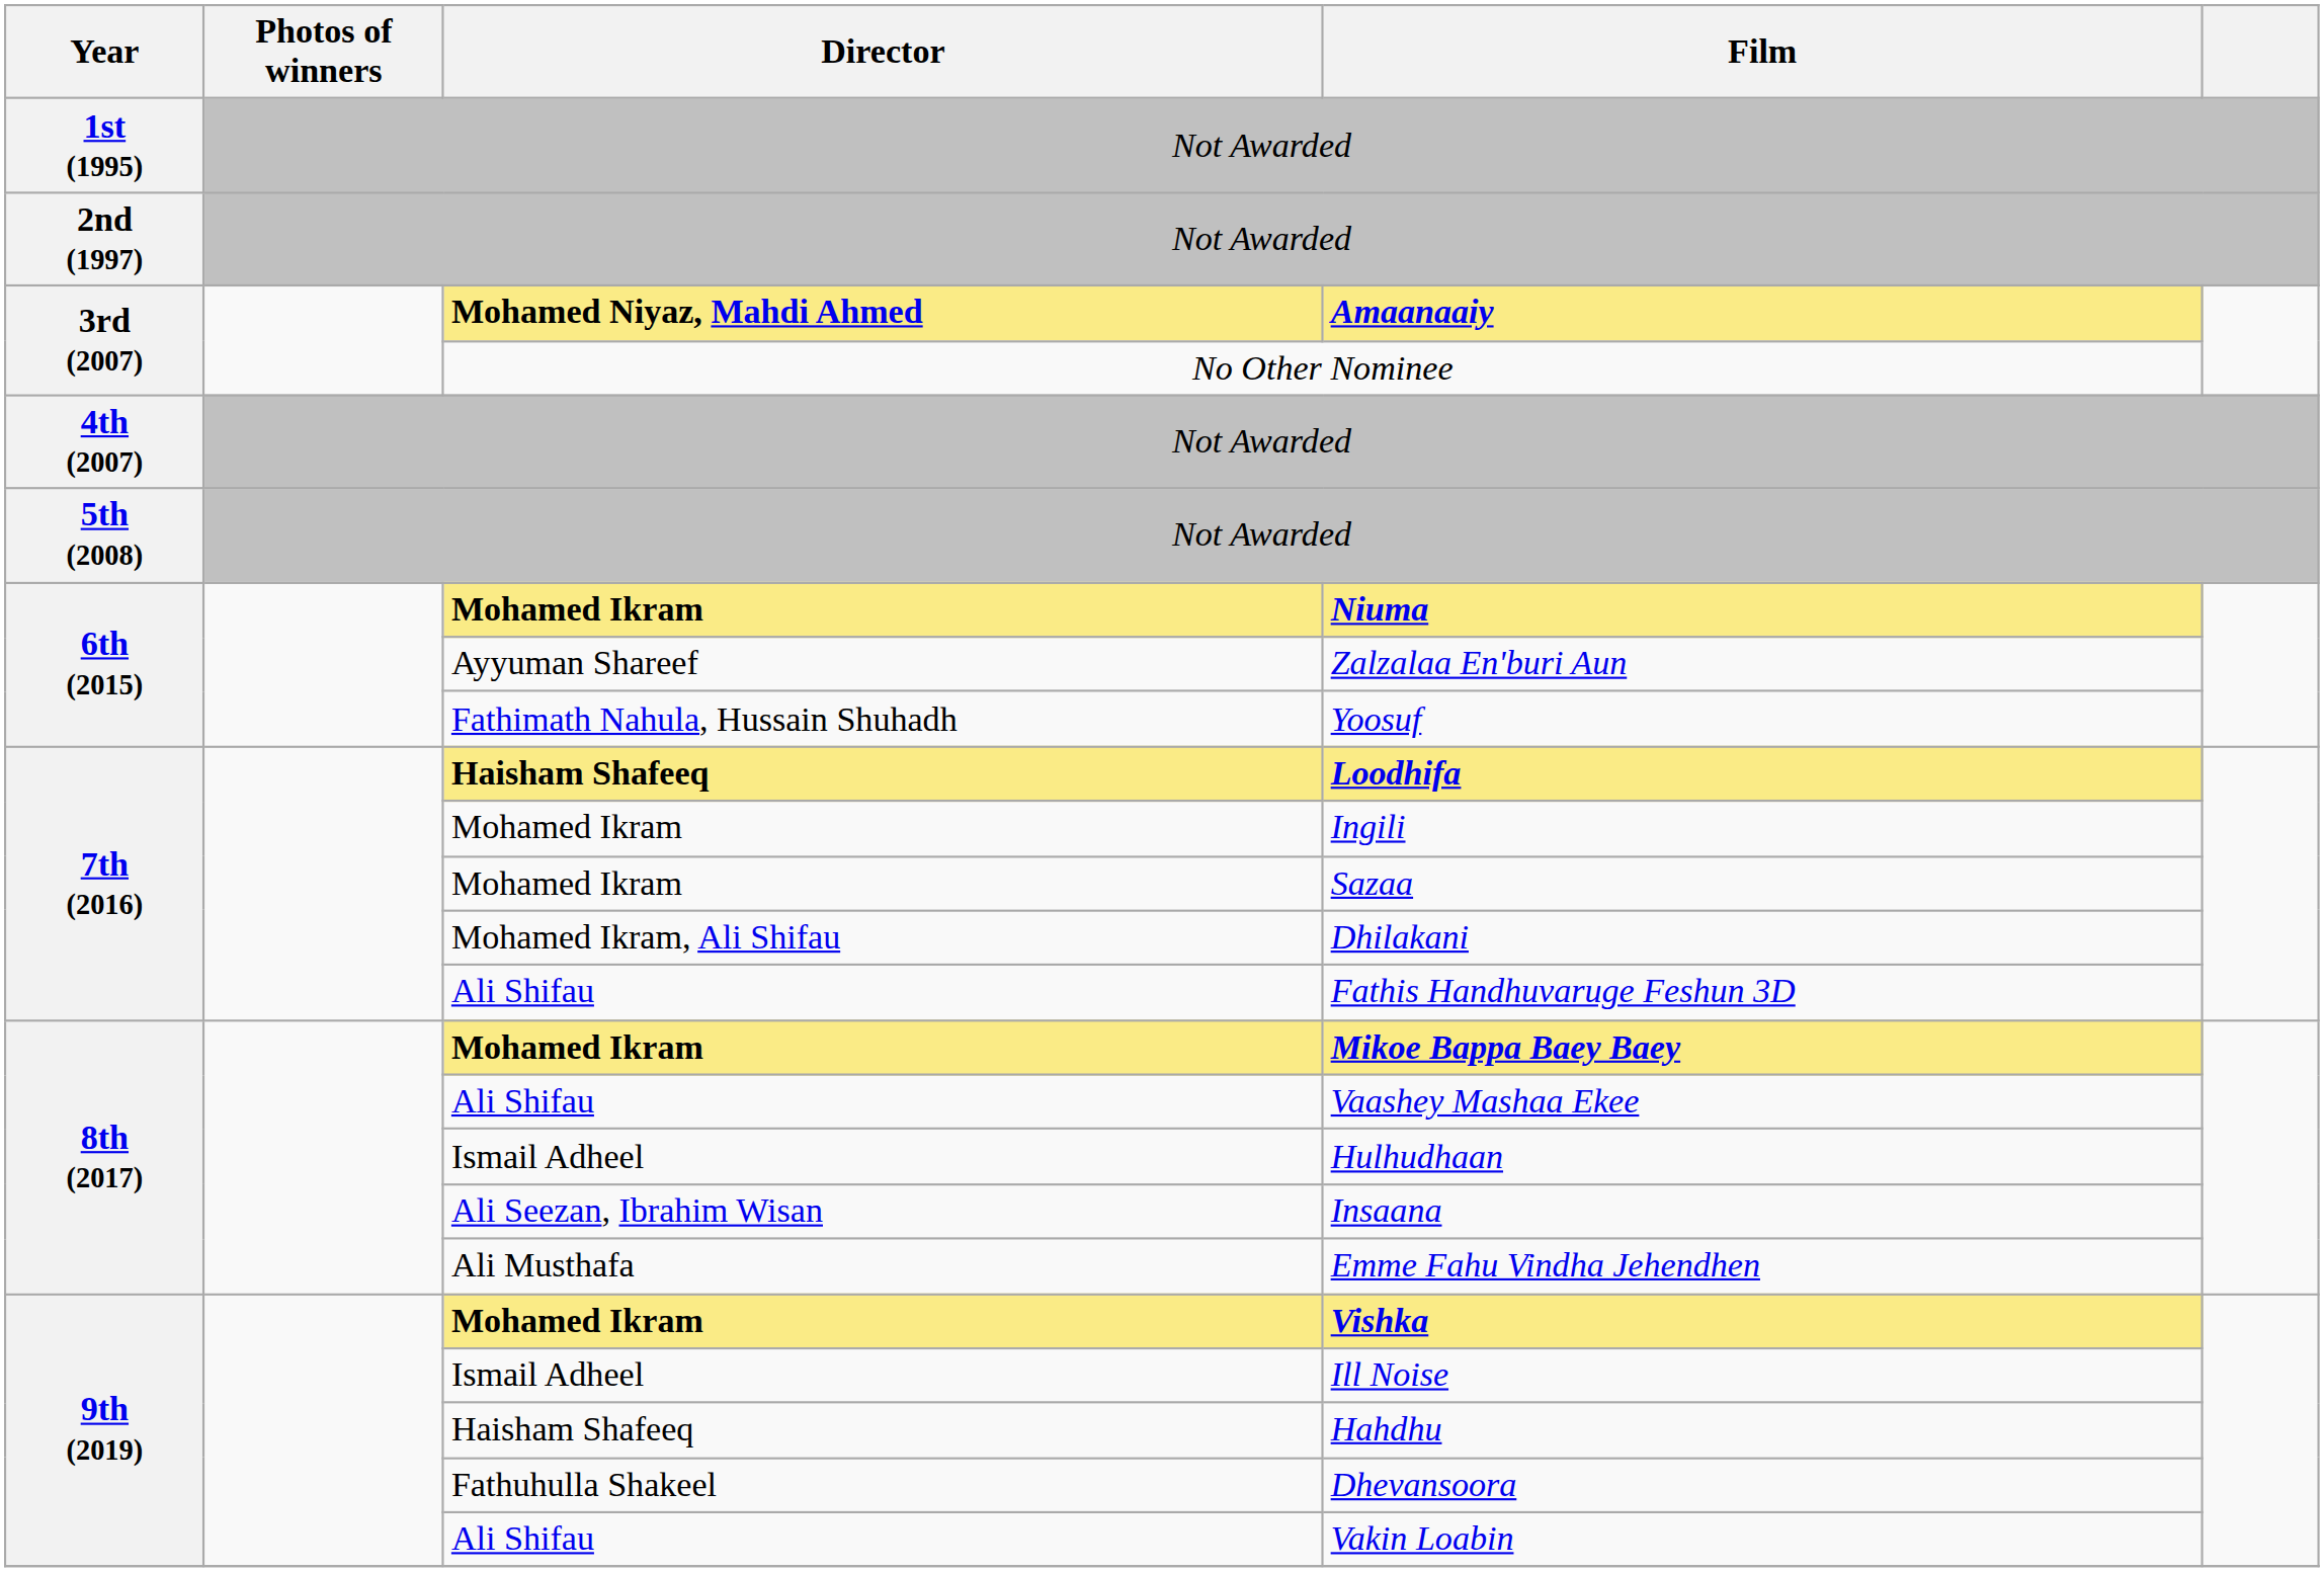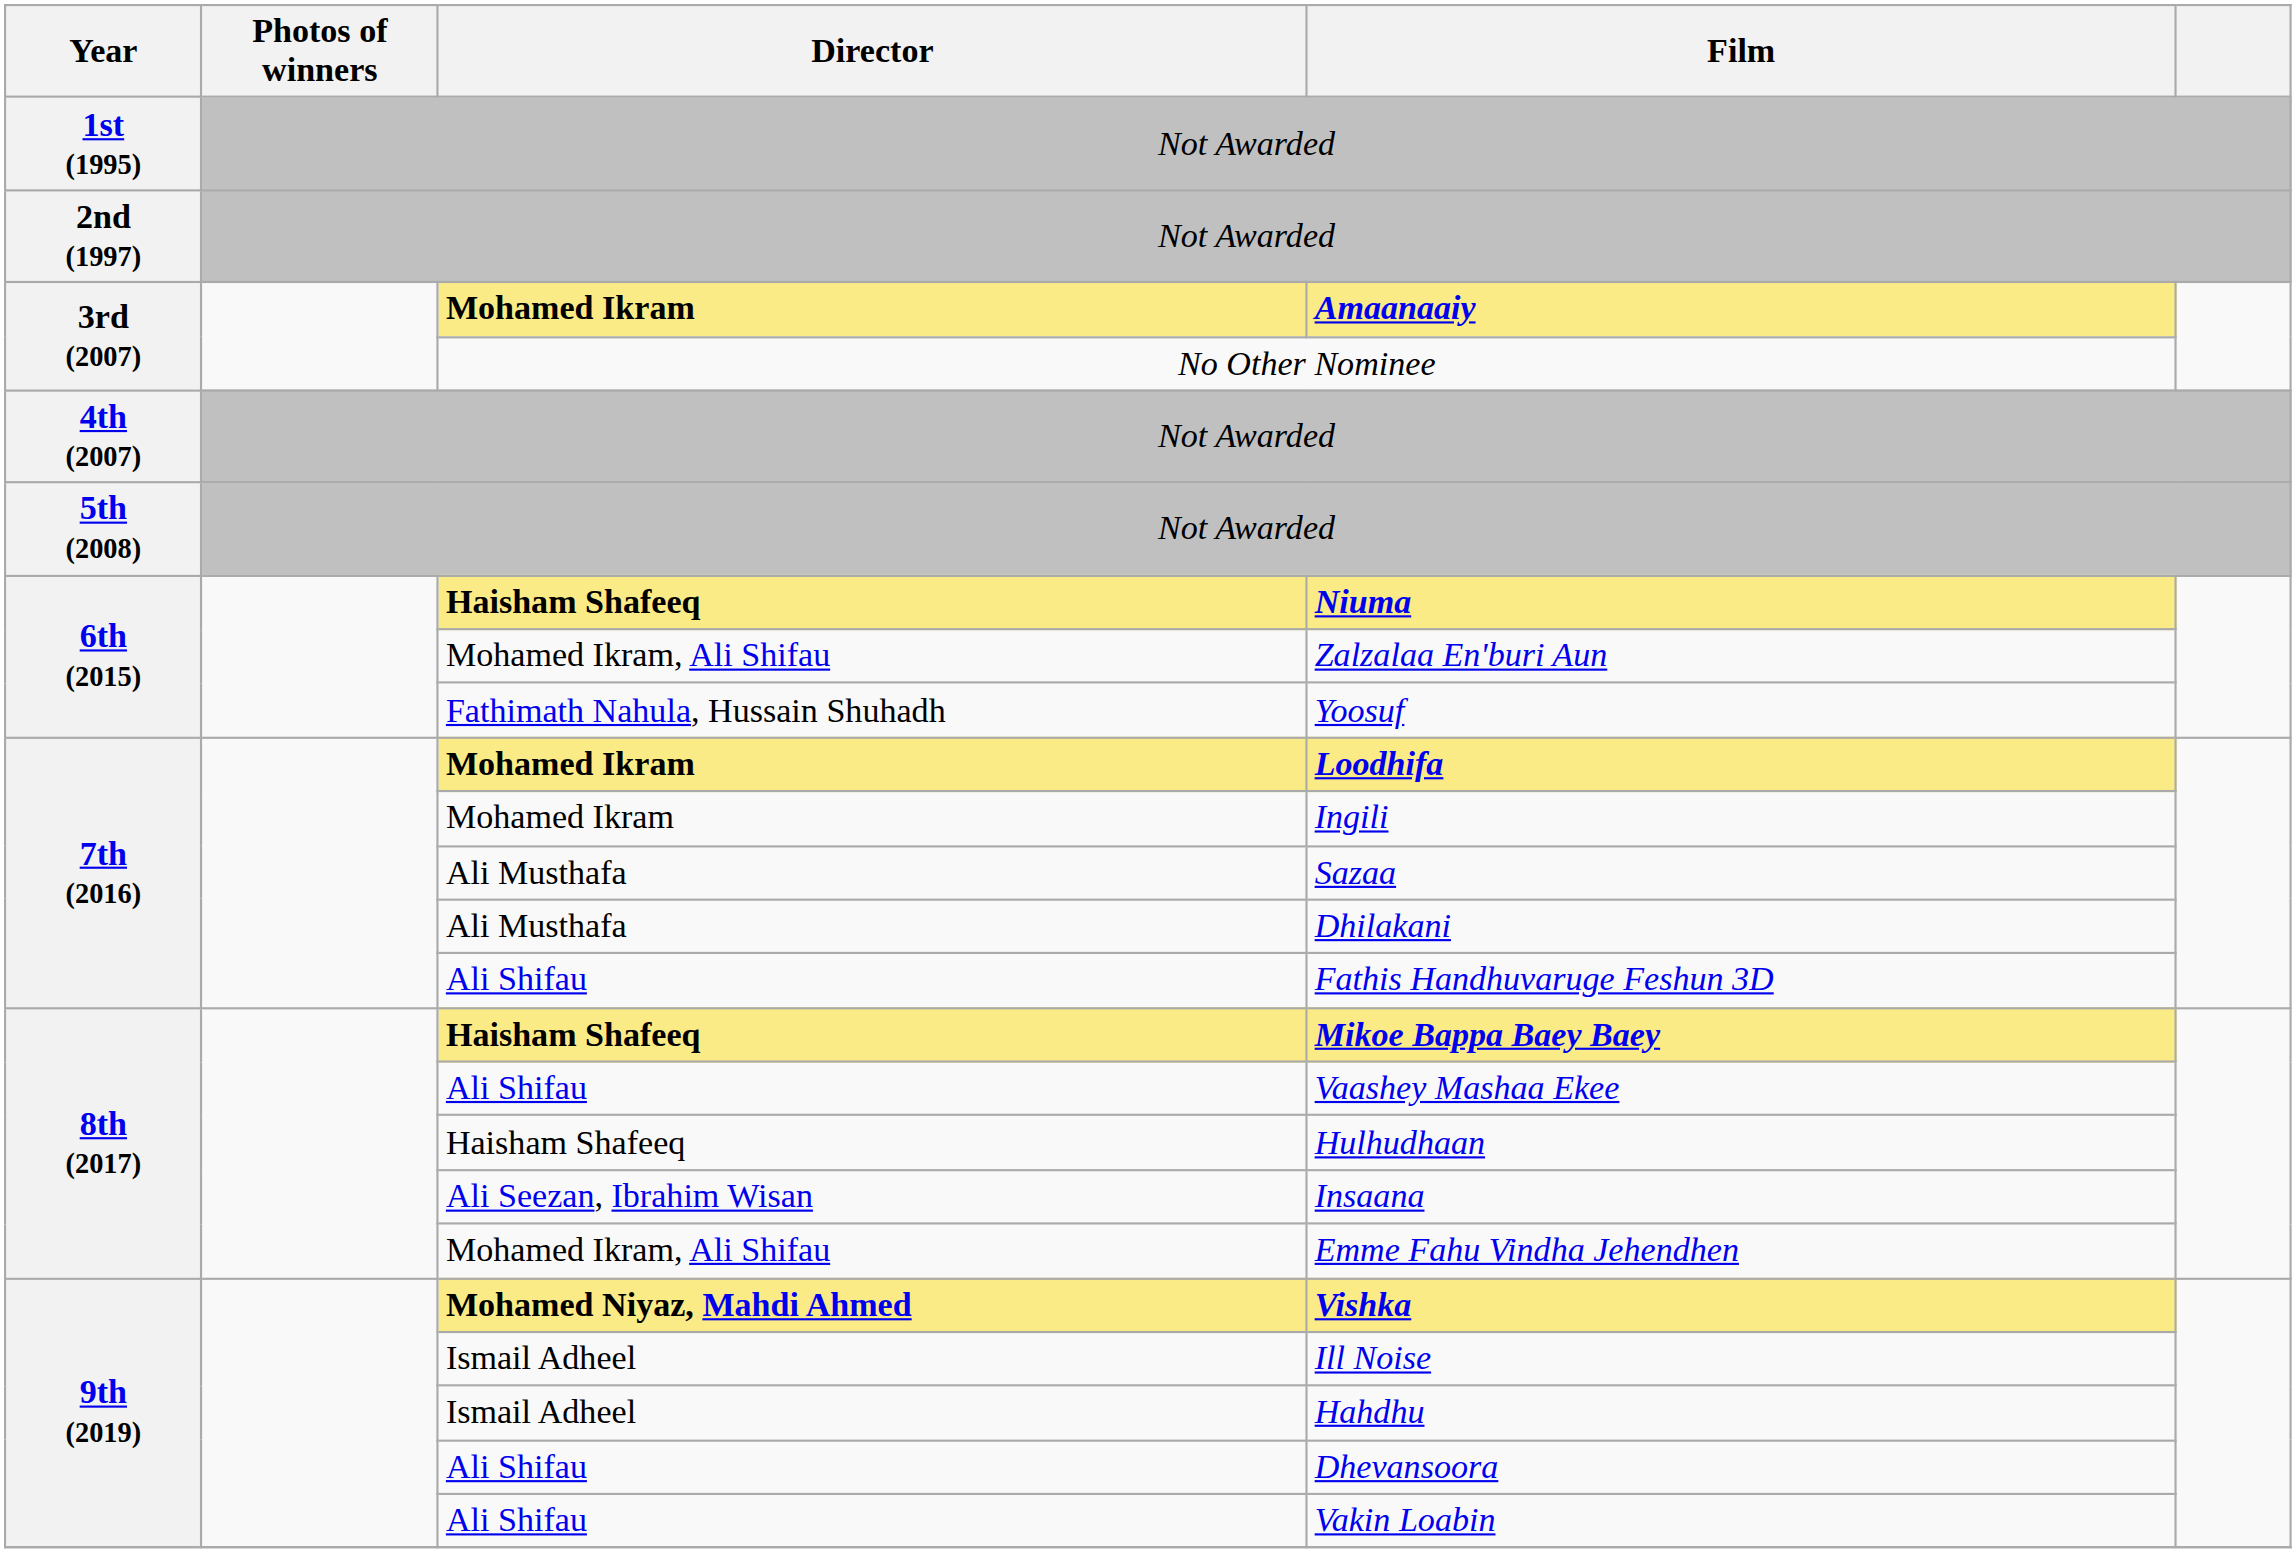Amaanaaiy | Director: Mohamed Niyaz, Mahdi Ahmed -> Mohamed Ikram
Niuma | Director: Mohamed Ikram -> Haisham Shafeeq
Zalzalaa En'buri Aun | Director: Ayyuman Shareef -> Mohamed Ikram, Ali Shifau
Loodhifa | Director: Haisham Shafeeq -> Mohamed Ikram
Sazaa | Director: Mohamed Ikram -> Ali Musthafa
Dhilakani | Director: Mohamed Ikram, Ali Shifau -> Ali Musthafa
Mikoe Bappa Baey Baey | Director: Mohamed Ikram -> Haisham Shafeeq
Hulhudhaan | Director: Ismail Adheel -> Haisham Shafeeq
Emme Fahu Vindha Jehendhen | Director: Ali Musthafa -> Mohamed Ikram, Ali Shifau
Vishka | Director: Mohamed Ikram -> Mohamed Niyaz, Mahdi Ahmed
Hahdhu | Director: Haisham Shafeeq -> Ismail Adheel
Dhevansoora | Director: Fathuhulla Shakeel -> Ali Shifau
